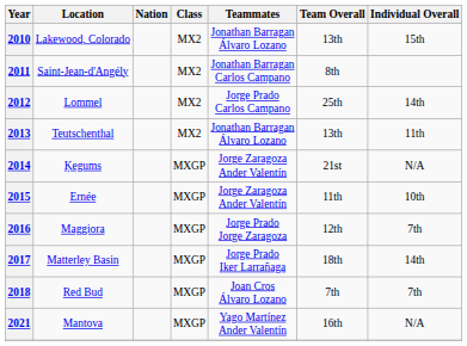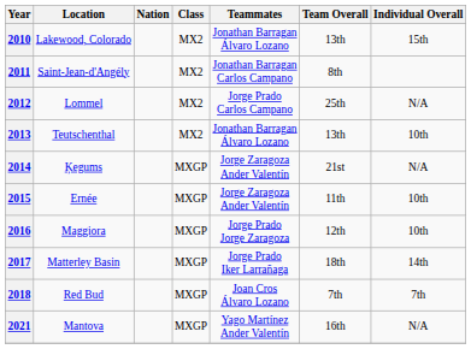2012 | Individual Overall: 14th -> N/A
2013 | Individual Overall: 11th -> 10th
2016 | Individual Overall: 7th -> 10th
